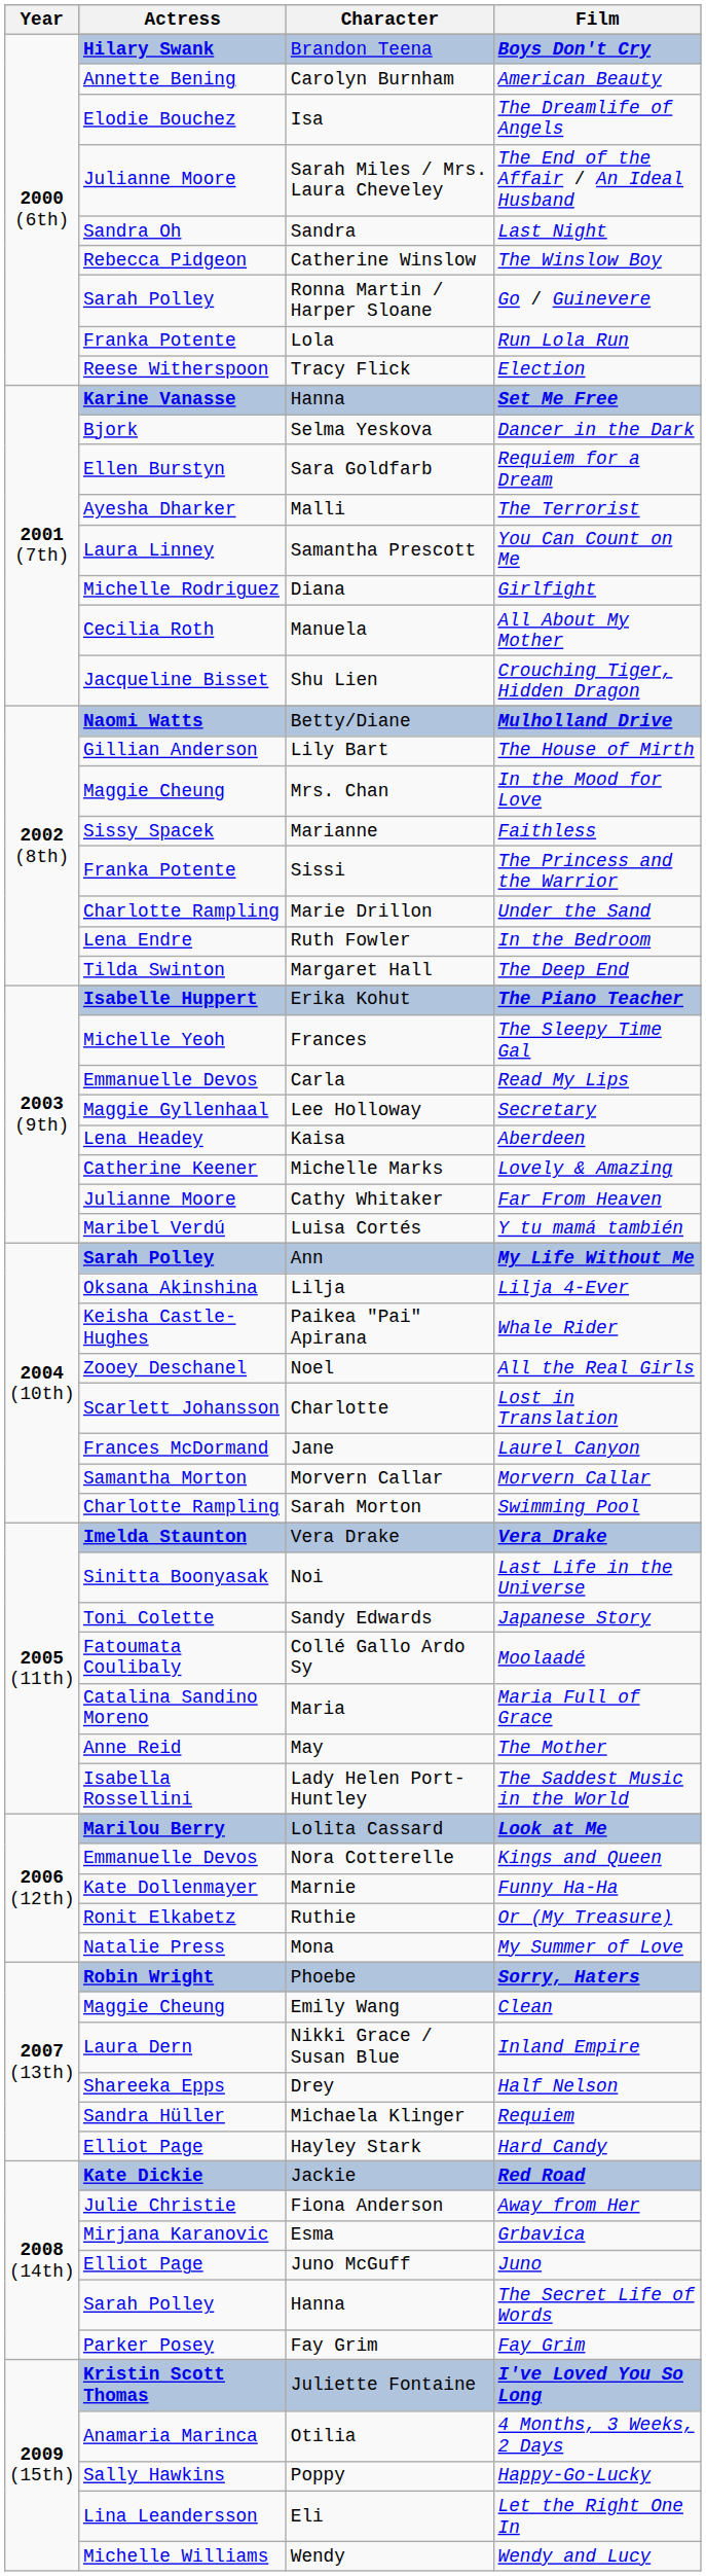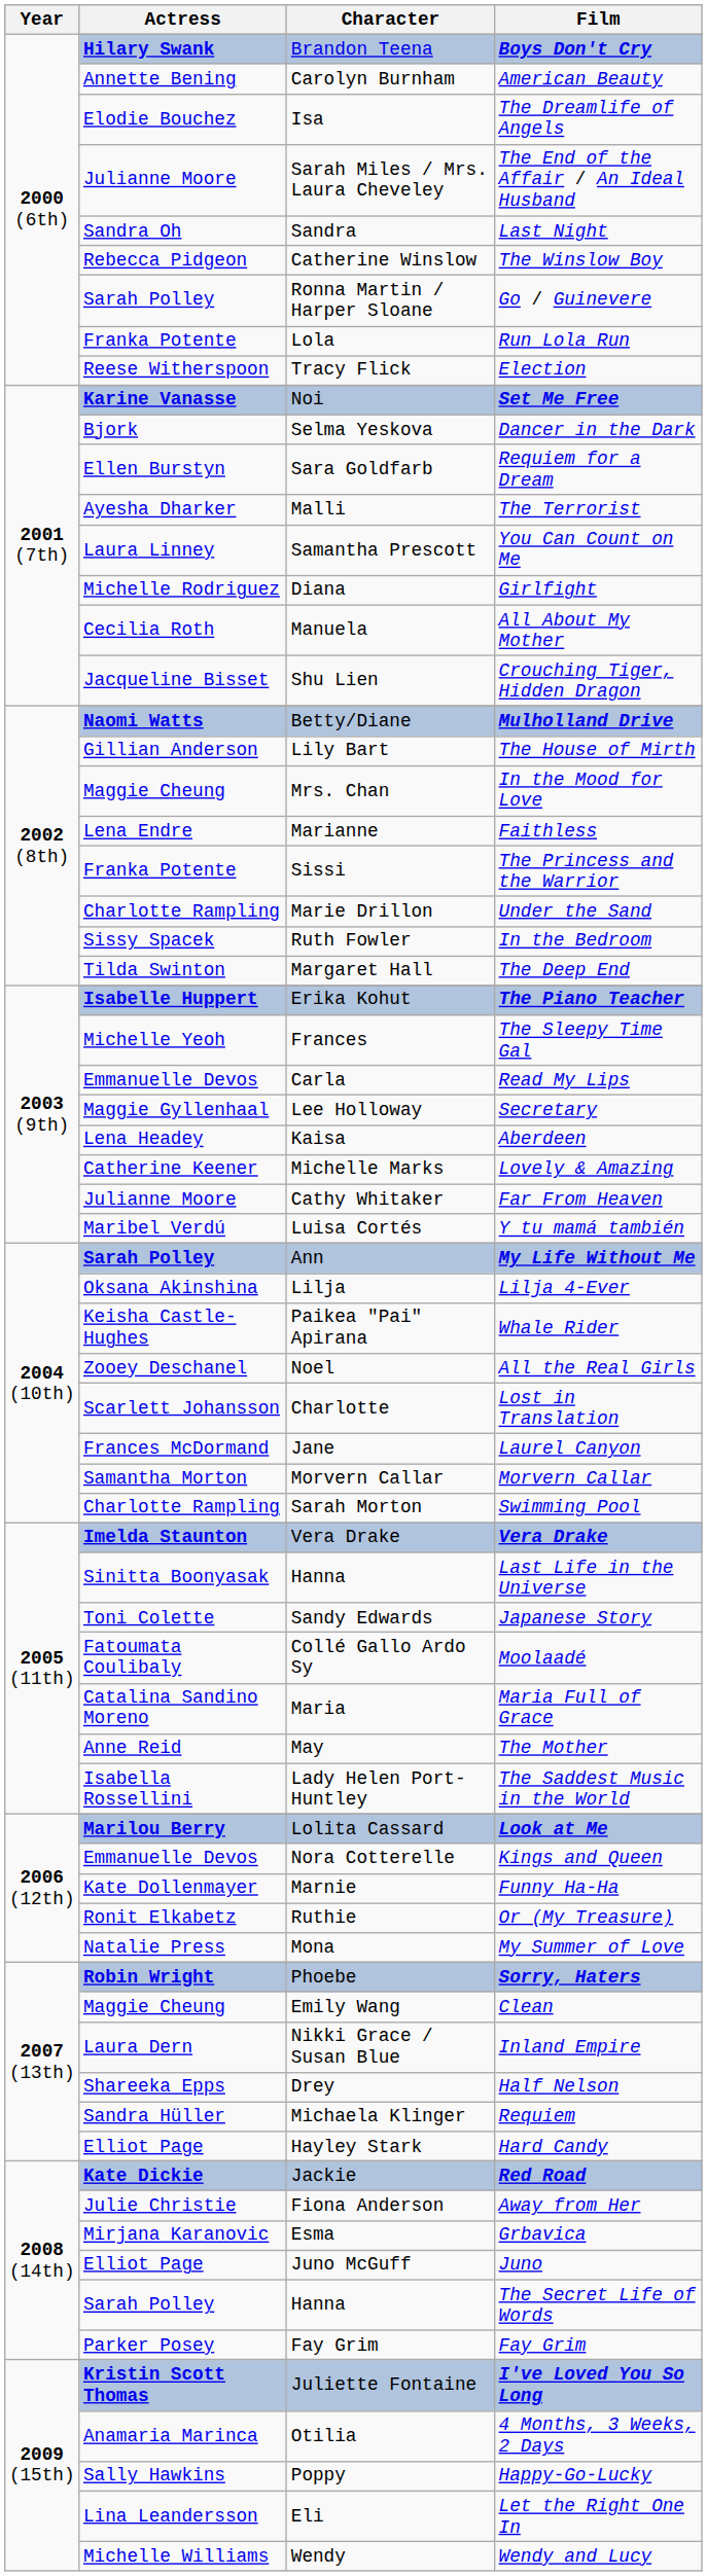Set Me Free | Character: Hanna -> Noi
Faithless | Actress: Sissy Spacek -> Lena Endre
In the Bedroom | Actress: Lena Endre -> Sissy Spacek
Last Life in the Universe | Character: Noi -> Hanna
